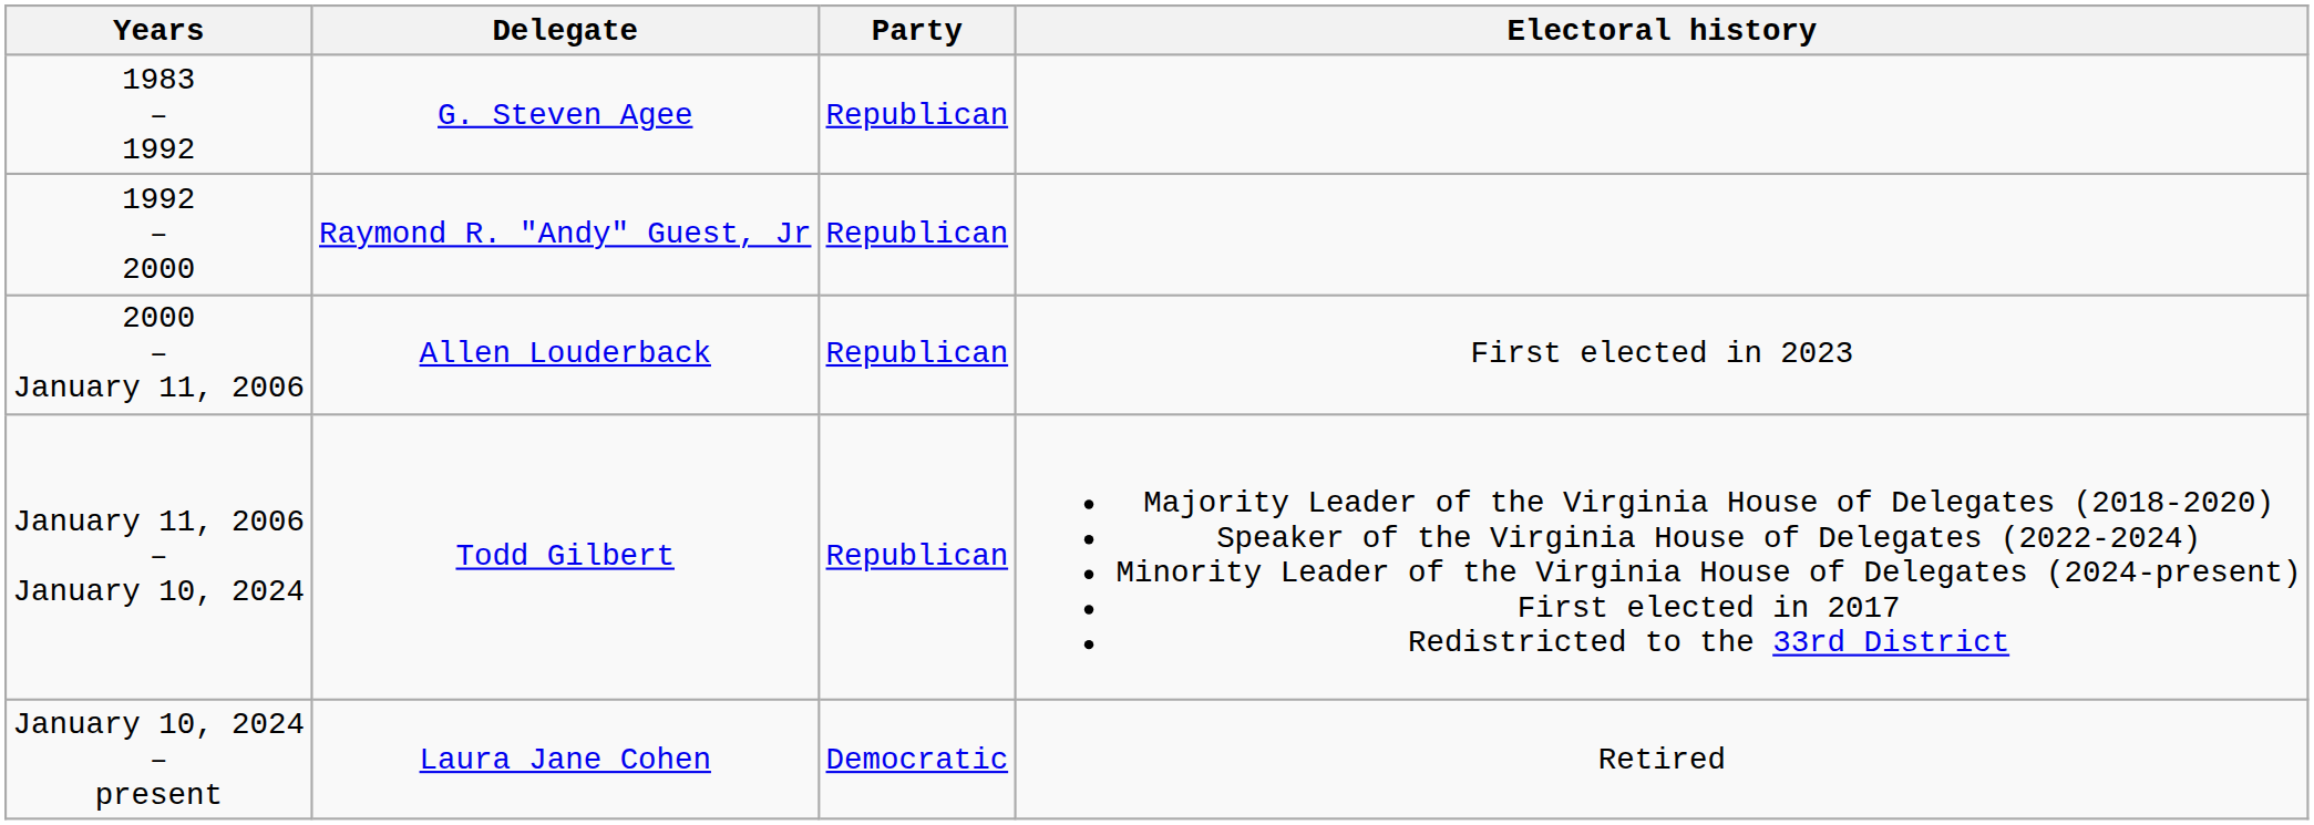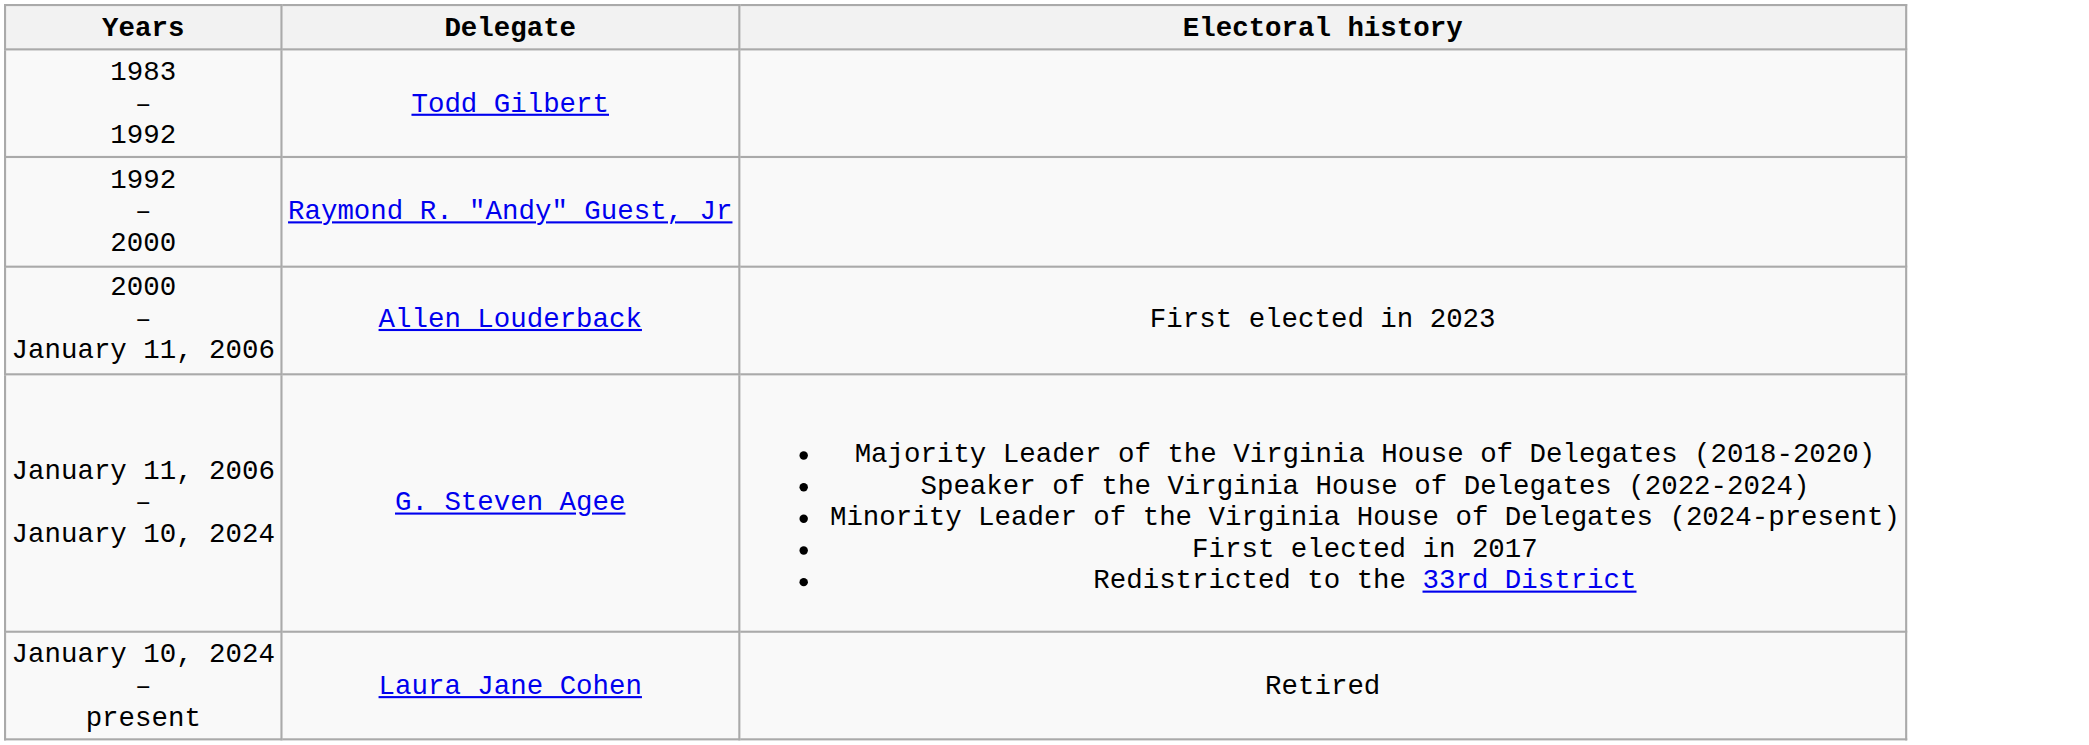- column: Party | Republican | Republican | Republican | Republican | Democratic
1983 – 1992 | Delegate: G. Steven Agee -> Todd Gilbert
January 11, 2006 – January 10, 2024 | Delegate: Todd Gilbert -> G. Steven Agee
